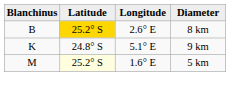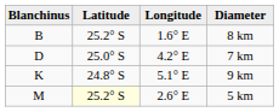8 km | Latitude: gold background -> no background
8 km | Longitude: 2.6° E -> 1.6° E
+ row: D | 25.0° S | 4.2° E | 7 km
5 km | Longitude: 1.6° E -> 2.6° E
